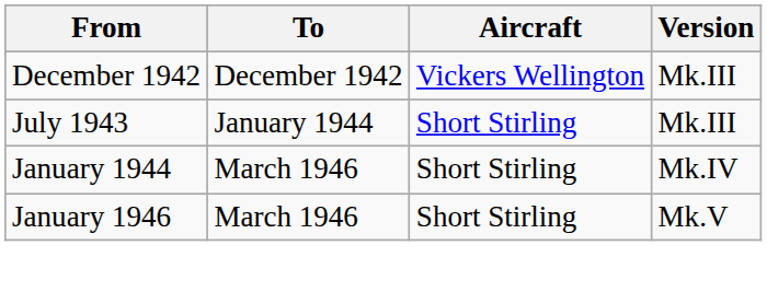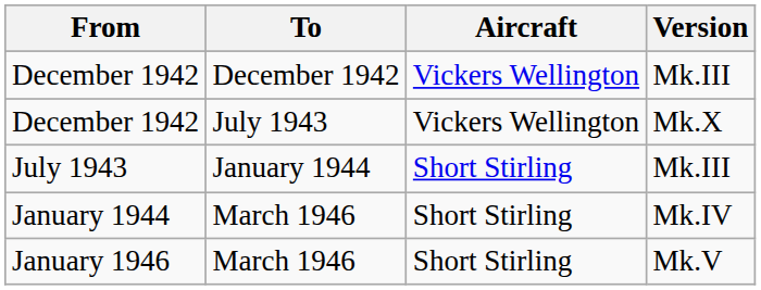+ row: December 1942 | July 1943 | Vickers Wellington | Mk.X
